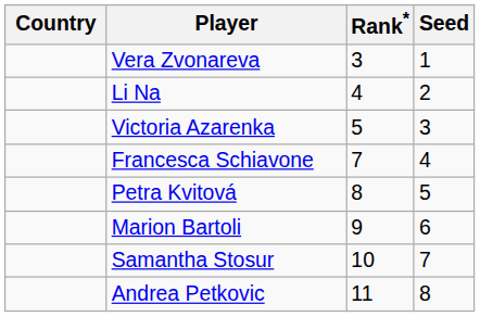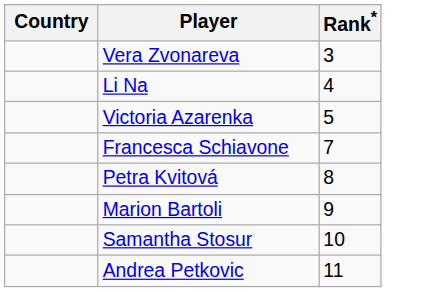- column: Seed | 1 | 2 | 3 | 4 | 5 | 6 | 7 | 8
